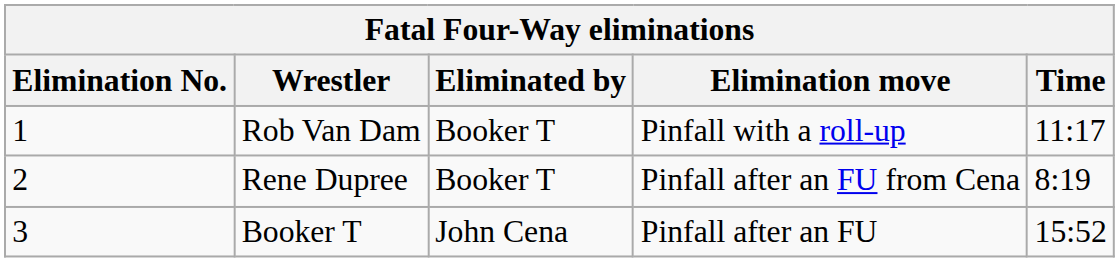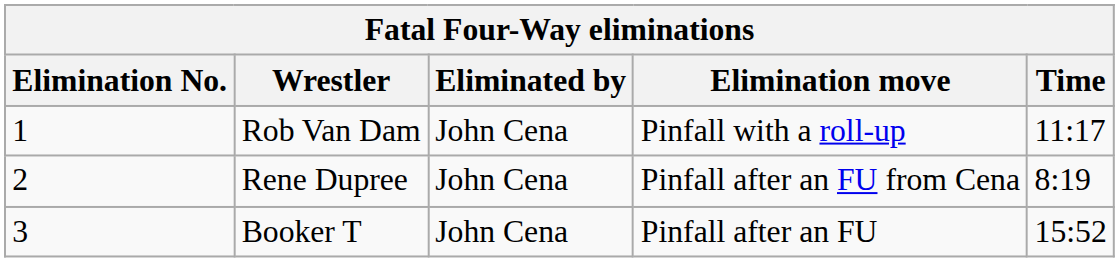Rob Van Dam | Eliminated by: Booker T -> John Cena
Rene Dupree | Eliminated by: Booker T -> John Cena
